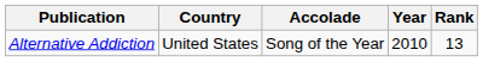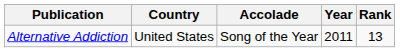Alternative Addiction | Year: 2010 -> 2011
